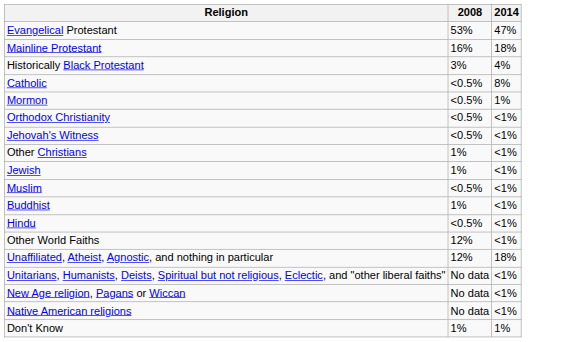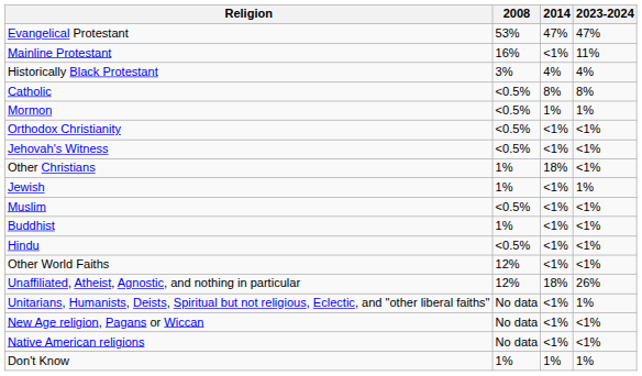+ column: 2023-2024 | 47% | 11% | 4% | 8% | 1% | <1% | <1% | <1% | 1% | <1% | <1% | <1% | <1% | 26% | 1% | <1% | <1% | 1%
Mainline Protestant | 2014: 18% -> <1%
Other Christians | 2014: <1% -> 18%
